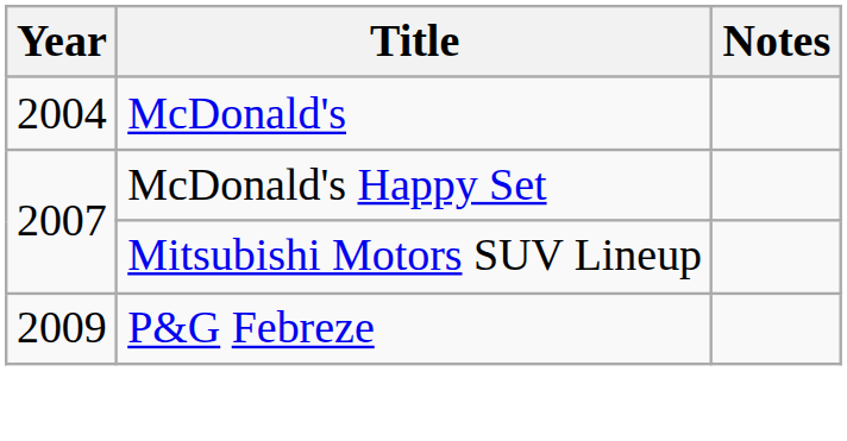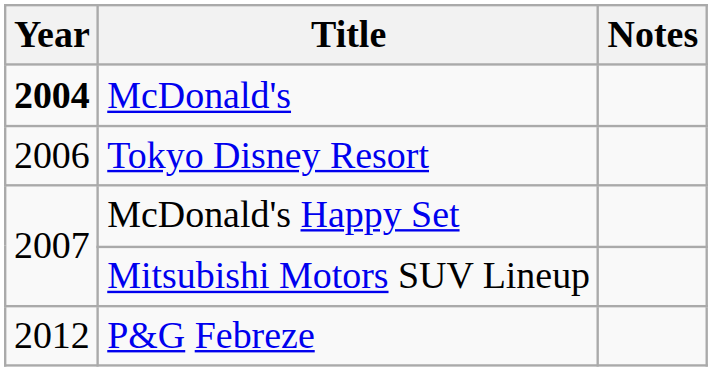McDonald's | Year: normal -> bold
+ row: 2006 | Tokyo Disney Resort
P&G Febreze | Year: 2009 -> 2012
